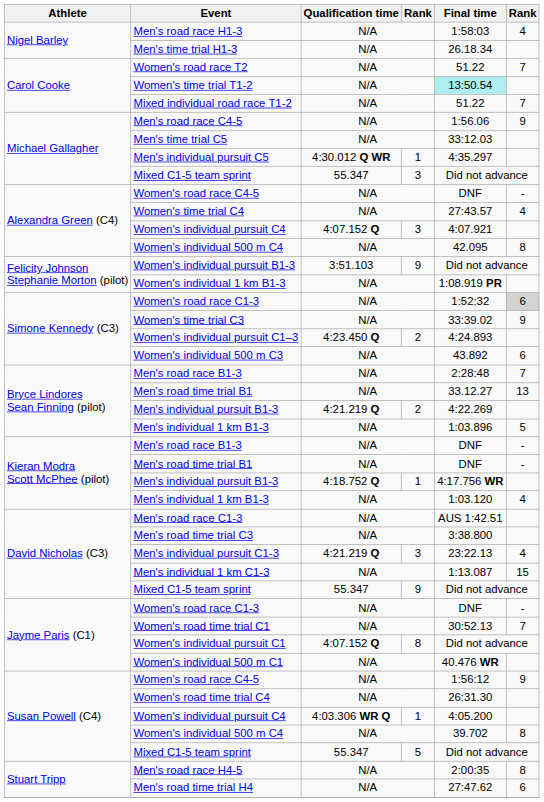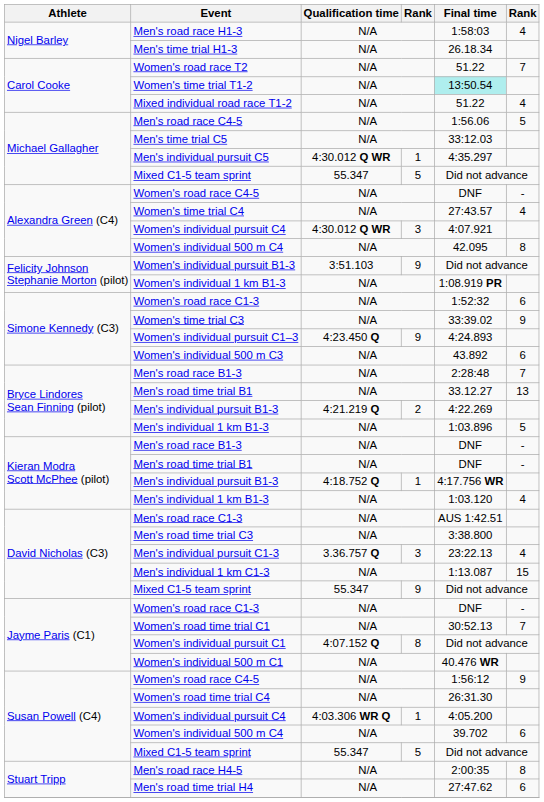Mixed individual road race T1-2 | column 6: 7 -> 4
Men's road race C4-5 | column 6: 9 -> 5
Michael Gallagher / Mixed C1-5 team sprint | column 4: 3 -> 5
Alexandra Green (C4) / Women's individual pursuit C4 | Qualification time: 4:07.152 Q -> 4:30.012 Q WR
Simone Kennedy (C3) / Women's road race C1-3 | column 6: lightgrey background -> no background
Women's individual pursuit C1–3 | column 4: 2 -> 9
Men's individual pursuit C1-3 | Qualification time: 4:21.219 Q -> 3.36.757 Q
Susan Powell (C4) / Women's individual 500 m C4 | column 6: 8 -> 6
